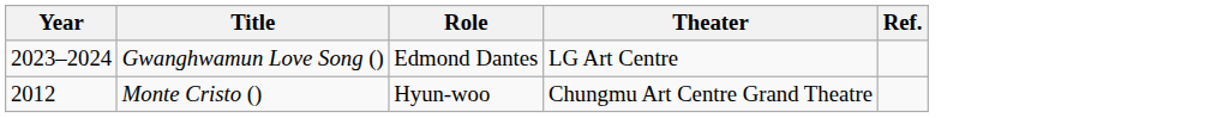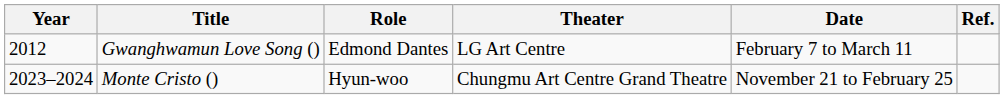+ column: Date | February 7 to March 11 | November 21 to February 25
Gwanghwamun Love Song () | Year: 2023–2024 -> 2012
Monte Cristo () | Year: 2012 -> 2023–2024
